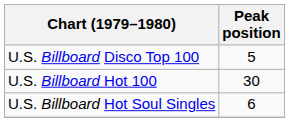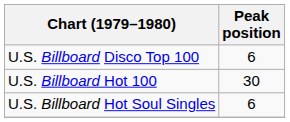U.S. Billboard Disco Top 100 | Peak position: 5 -> 6
